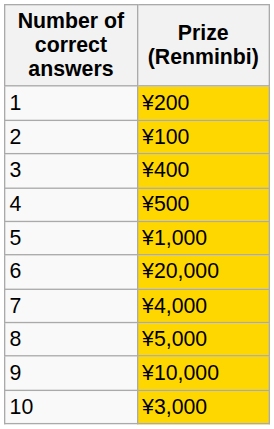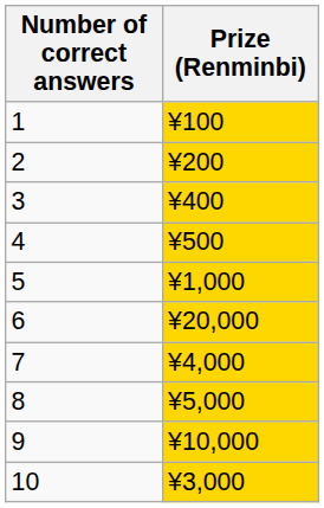1 | Prize (Renminbi): ¥200 -> ¥100
2 | Prize (Renminbi): ¥100 -> ¥200
